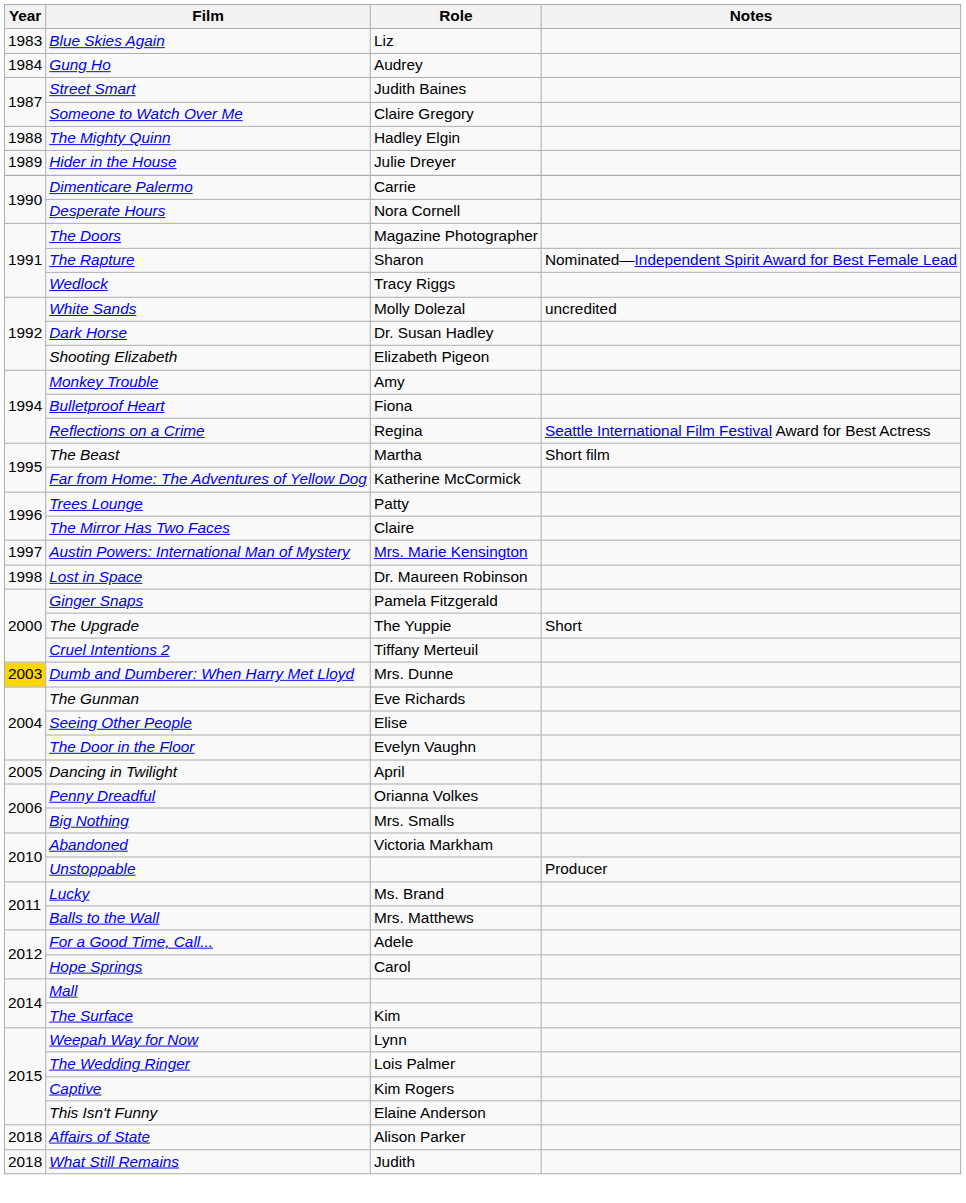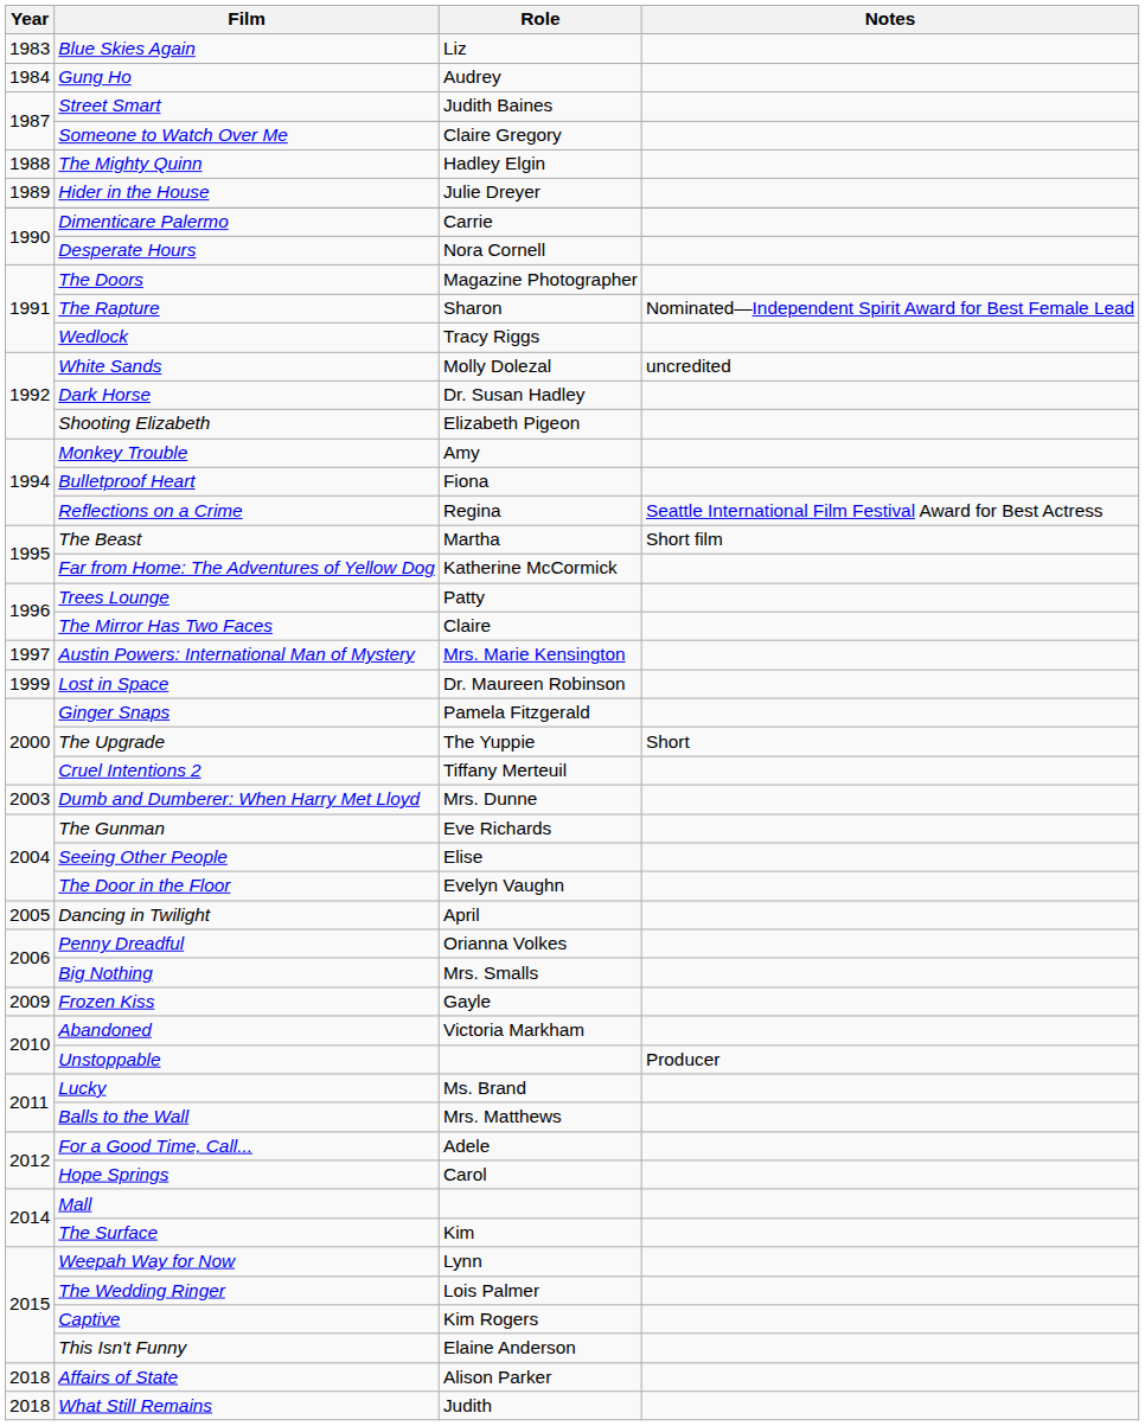Lost in Space | Year: 1998 -> 1999
Dumb and Dumberer: When Harry Met Lloyd | Year: gold background -> no background
+ row: 2009 | Frozen Kiss | Gayle
